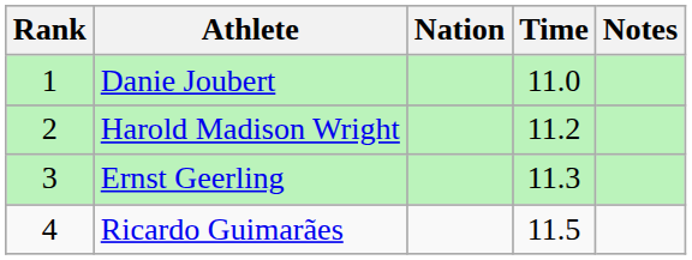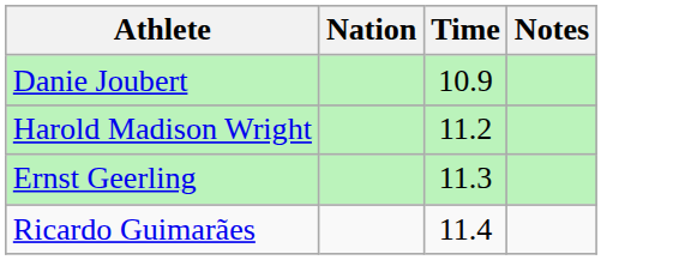- column: Rank | 1 | 2 | 3 | 4
Danie Joubert | Time: 11.0 -> 10.9
Ricardo Guimarães | Time: 11.5 -> 11.4
